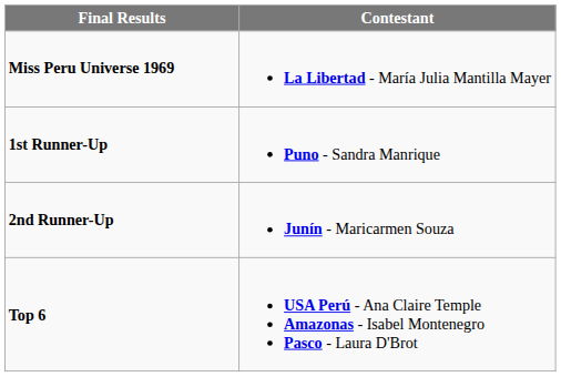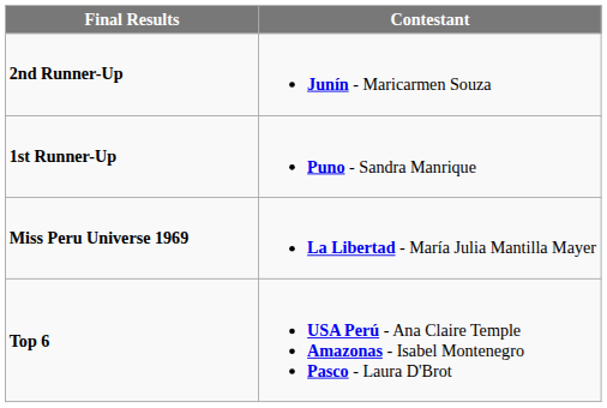rows swapped: Miss Peru Universe 1969 <-> 2nd Runner-Up
